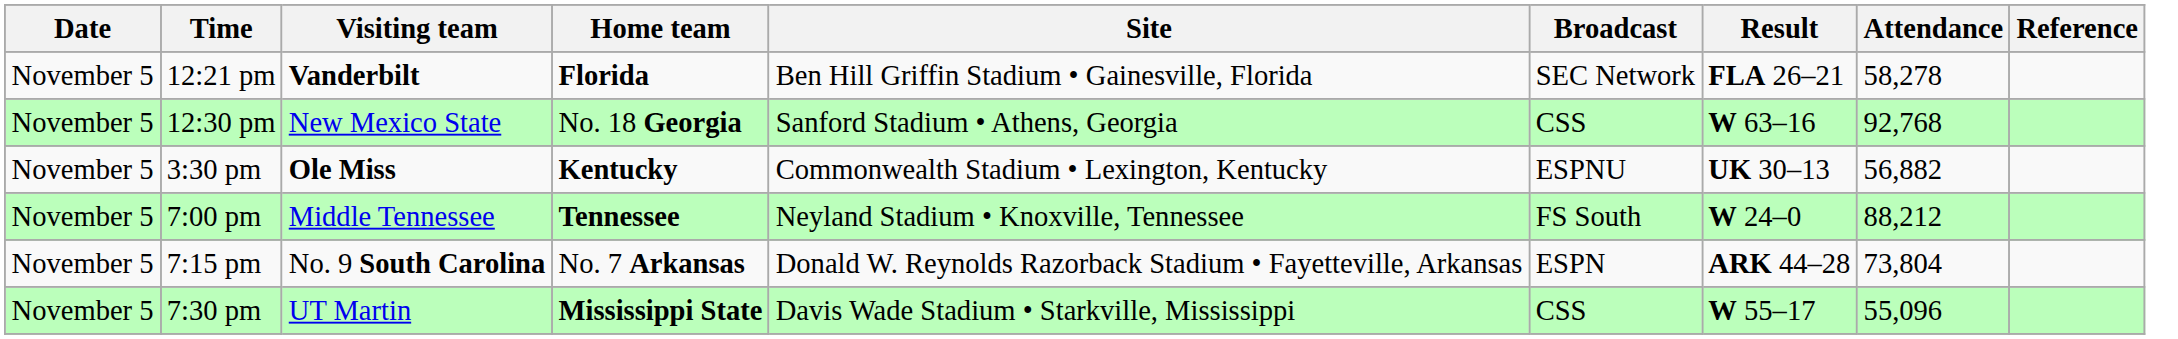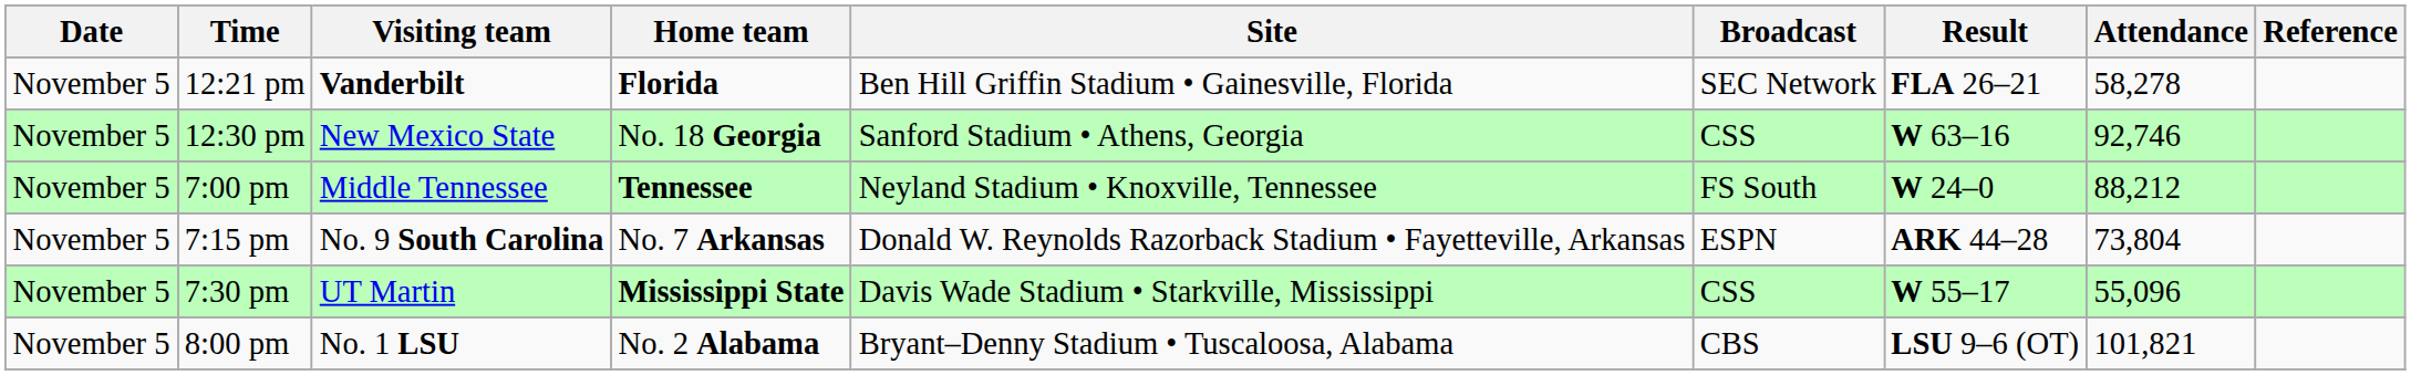12:30 pm | Attendance: 92,768 -> 92,746
- row: November 5 | 3:30 pm | Ole Miss | Kentucky | Commonwealth Stadium • Lexington, Kentucky | ESPNU | UK 30–13 | 56,882
+ row: November 5 | 8:00 pm | No. 1 LSU | No. 2 Alabama | Bryant–Denny Stadium • Tuscaloosa, Alabama | CBS | LSU 9–6 (OT) | 101,821
